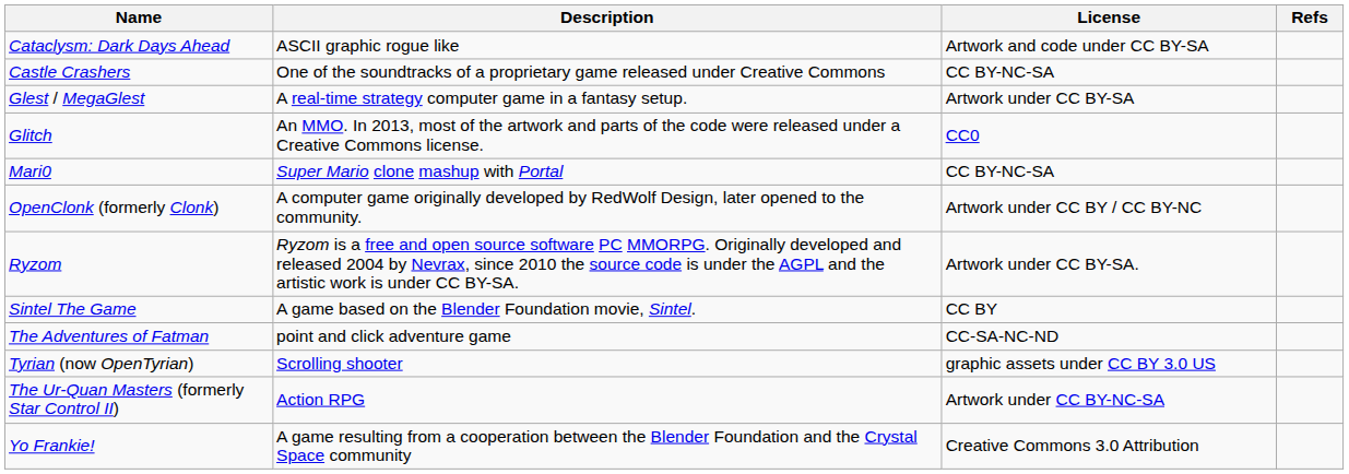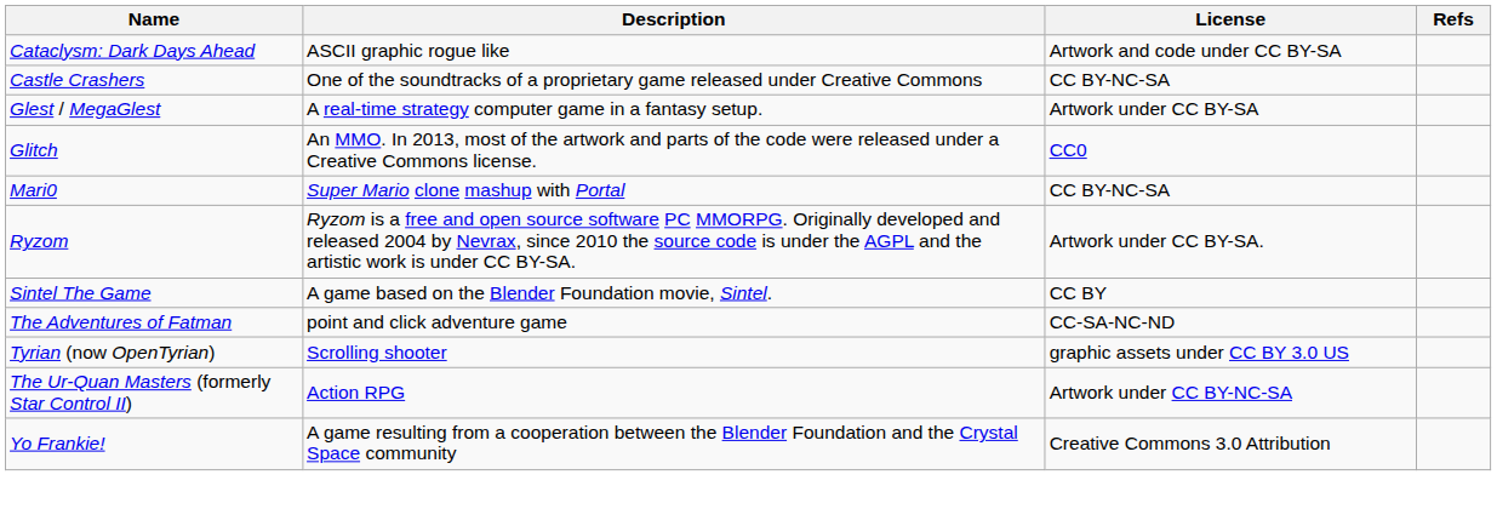- row: OpenClonk (formerly Clonk) | A computer game originally developed by RedWolf Design, later opened to the community. | Artwork under CC BY / CC BY-NC
